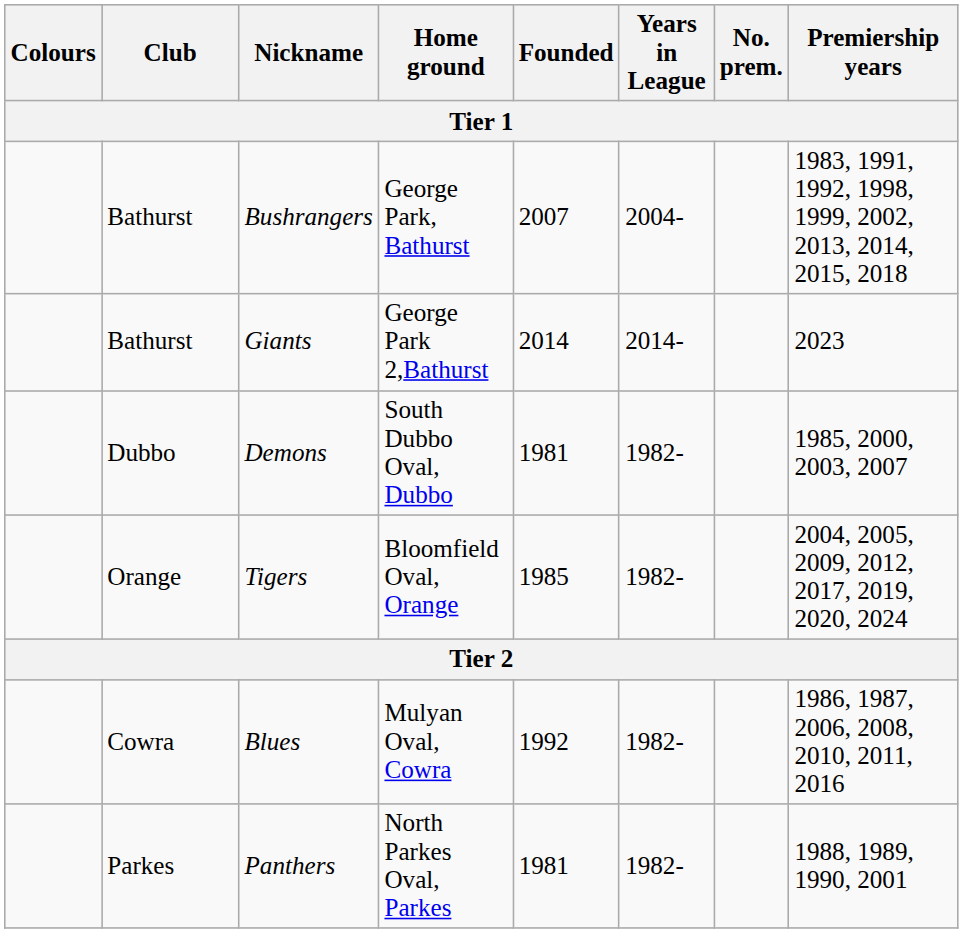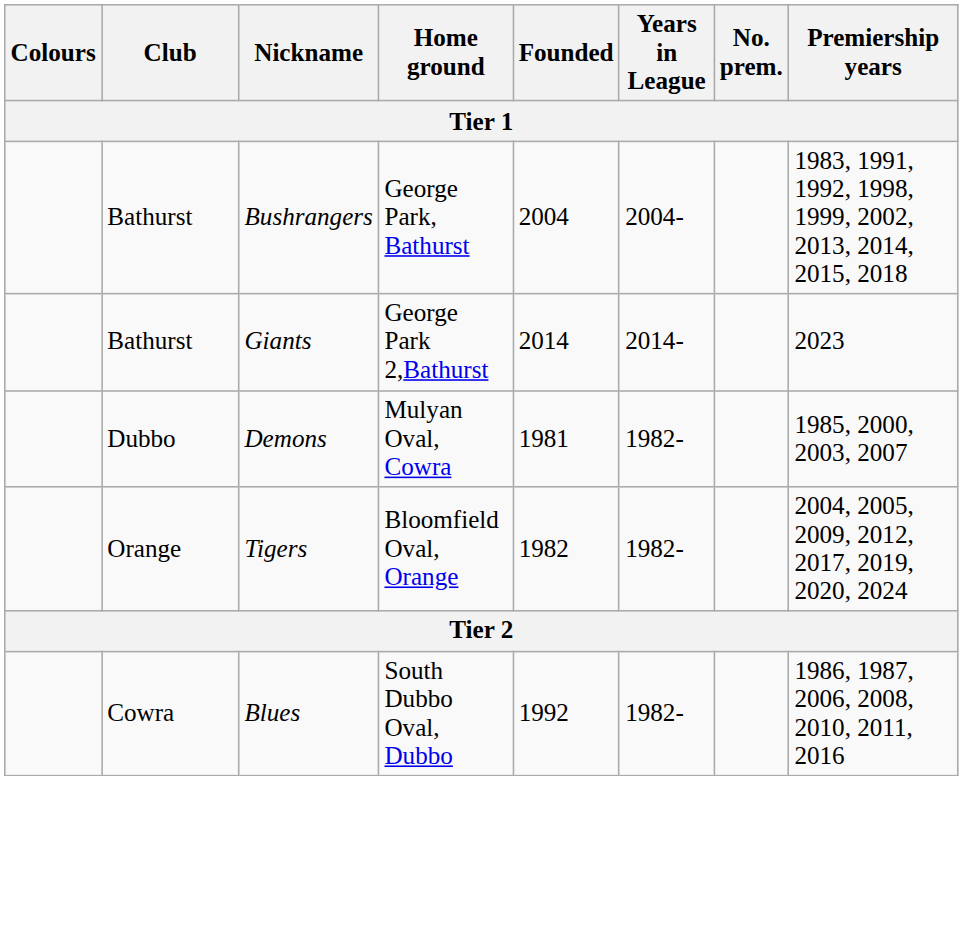Bushrangers | Founded: 2007 -> 2004
Demons | Home ground: South Dubbo Oval, Dubbo -> Mulyan Oval, Cowra
Tigers | Founded: 1985 -> 1982
Blues | Home ground: Mulyan Oval, Cowra -> South Dubbo Oval, Dubbo
- row: Parkes | Panthers | North Parkes Oval, Parkes | 1981 | 1982- | 1988, 1989, 1990, 2001
